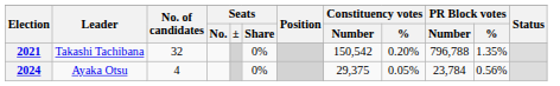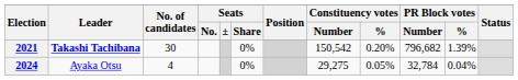2021 | Leader: normal -> bold
2021 | No. of candidates: 32 -> 30
2021 | PR Block votes / Number: 796,788 -> 796,682
2021 | PR Block votes / %: 1.35% -> 1.39%
2024 | Constituency votes / Number: 29,375 -> 29,275
2024 | PR Block votes / Number: 23,784 -> 32,784
2024 | PR Block votes / %: 0.56% -> 0.04%
